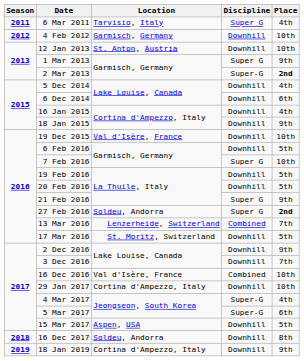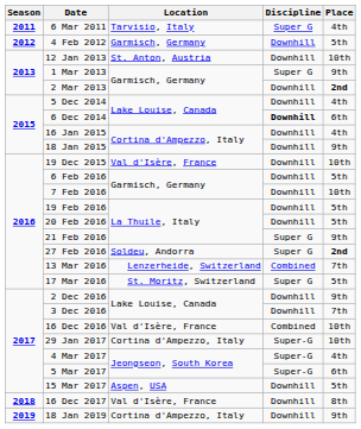4 Feb 2012 | Place: 10th -> 5th
2 Mar 2013 | Discipline: Super-G -> Downhill
6 Dec 2014 | Discipline: normal -> bold
7 Feb 2016 | Discipline: Super G -> Downhill
17 Mar 2016 | Discipline: Downhill -> Super G
29 Jan 2017 | Discipline: Downhill -> Super-G
16 Dec 2017 | Location: Soldeu, Andorra -> Val d'Isère, France
